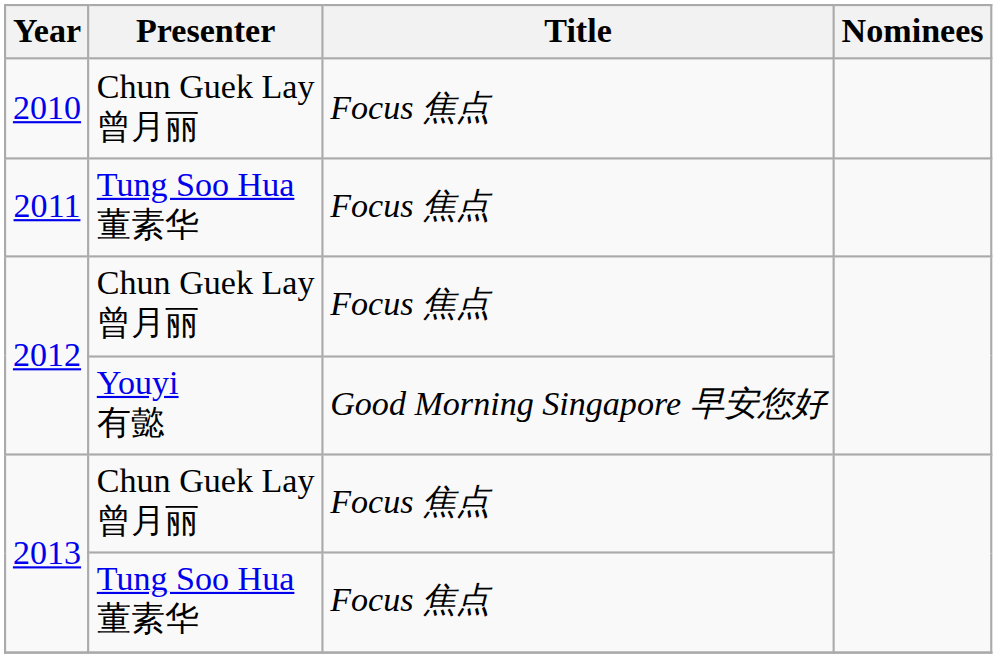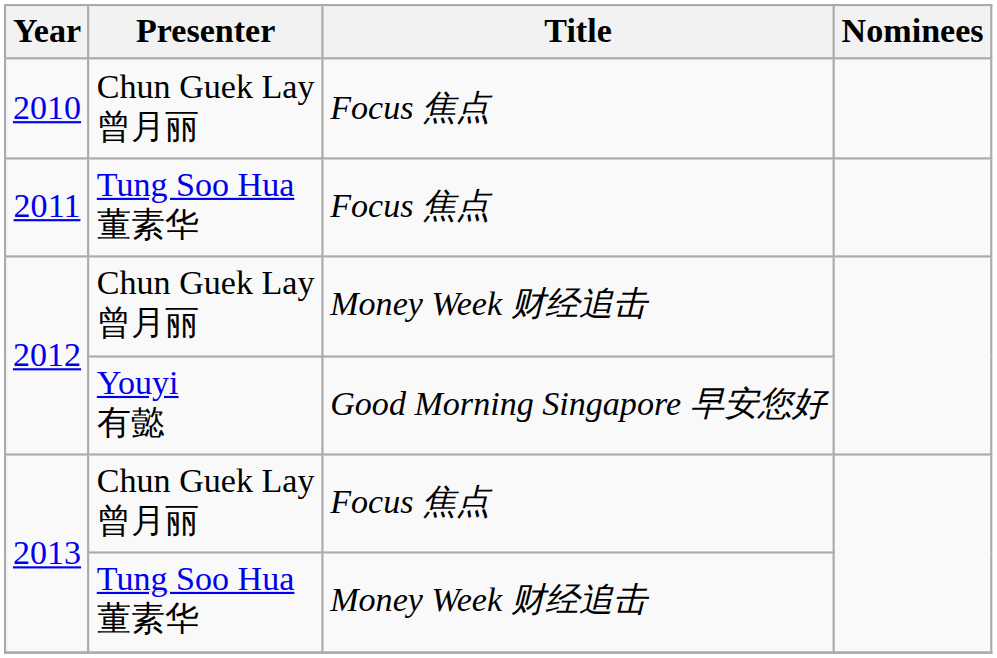2012 / Chun Guek Lay 曾月丽 | Title: Focus 焦点 -> Money Week 财经追击
2013 / Tung Soo Hua 董素华 | Title: Focus 焦点 -> Money Week 财经追击
